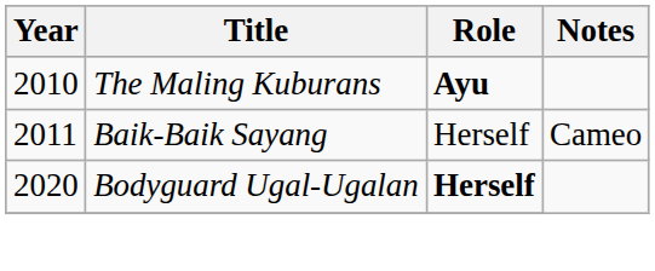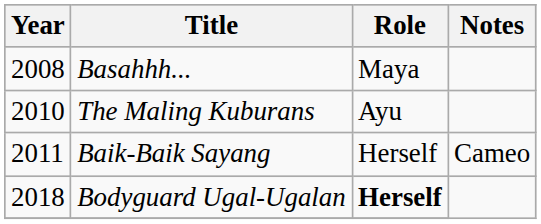+ row: 2008 | Basahhh... | Maya
The Maling Kuburans | Role: bold -> normal
Bodyguard Ugal-Ugalan | Year: 2020 -> 2018
